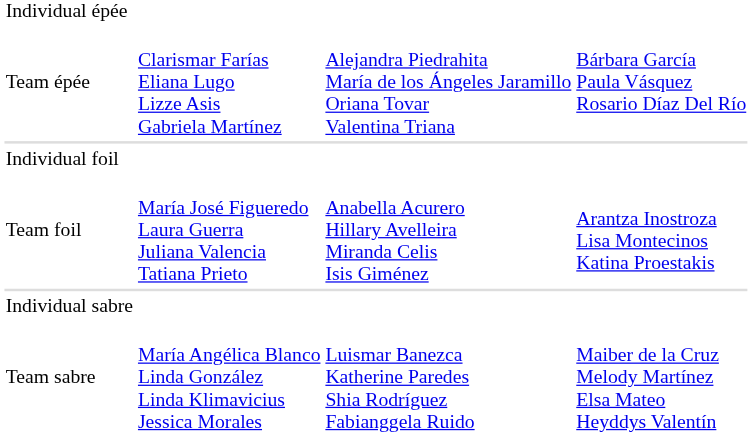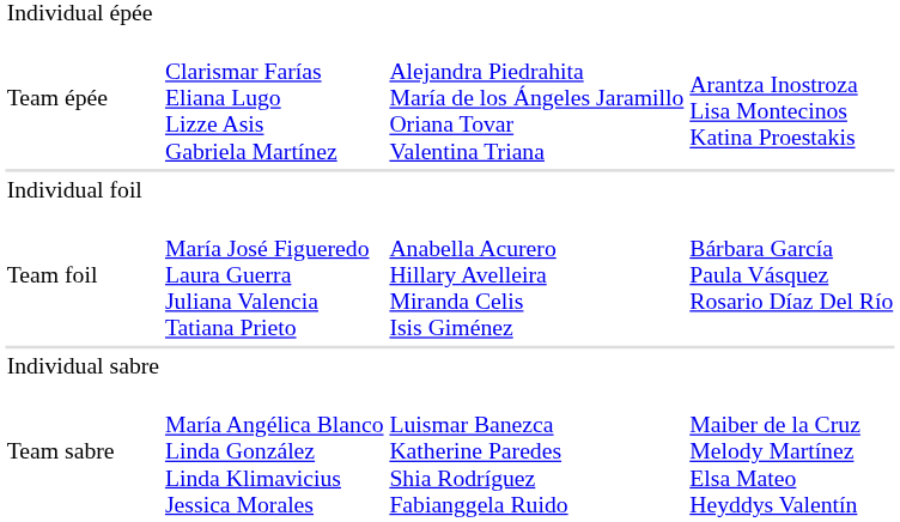Team épée | column 4: Bárbara García Paula Vásquez Rosario Díaz Del Río -> Arantza Inostroza Lisa Montecinos Katina Proestakis
Team foil | column 4: Arantza Inostroza Lisa Montecinos Katina Proestakis -> Bárbara García Paula Vásquez Rosario Díaz Del Río
